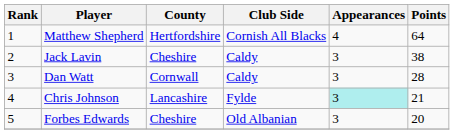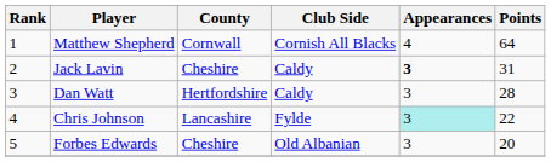Matthew Shepherd | County: Hertfordshire -> Cornwall
Jack Lavin | Appearances: normal -> bold
Jack Lavin | Points: 38 -> 31
Dan Watt | County: Cornwall -> Hertfordshire
Chris Johnson | Points: 21 -> 22
